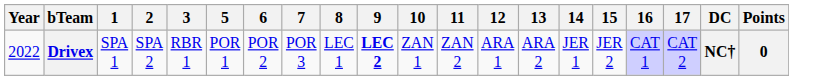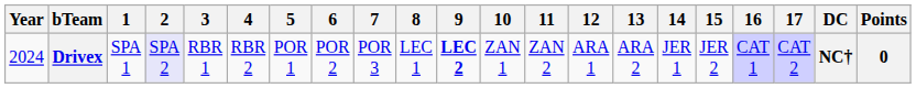+ column: 4 | RBR 2
Drivex | Year: 2022 -> 2024
Drivex | 2: no background -> lavender background
